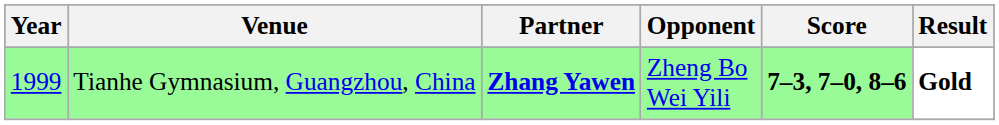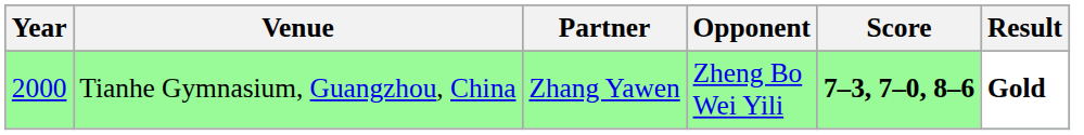Tianhe Gymnasium, Guangzhou, China | Year: 1999 -> 2000
Tianhe Gymnasium, Guangzhou, China | Partner: bold -> normal
